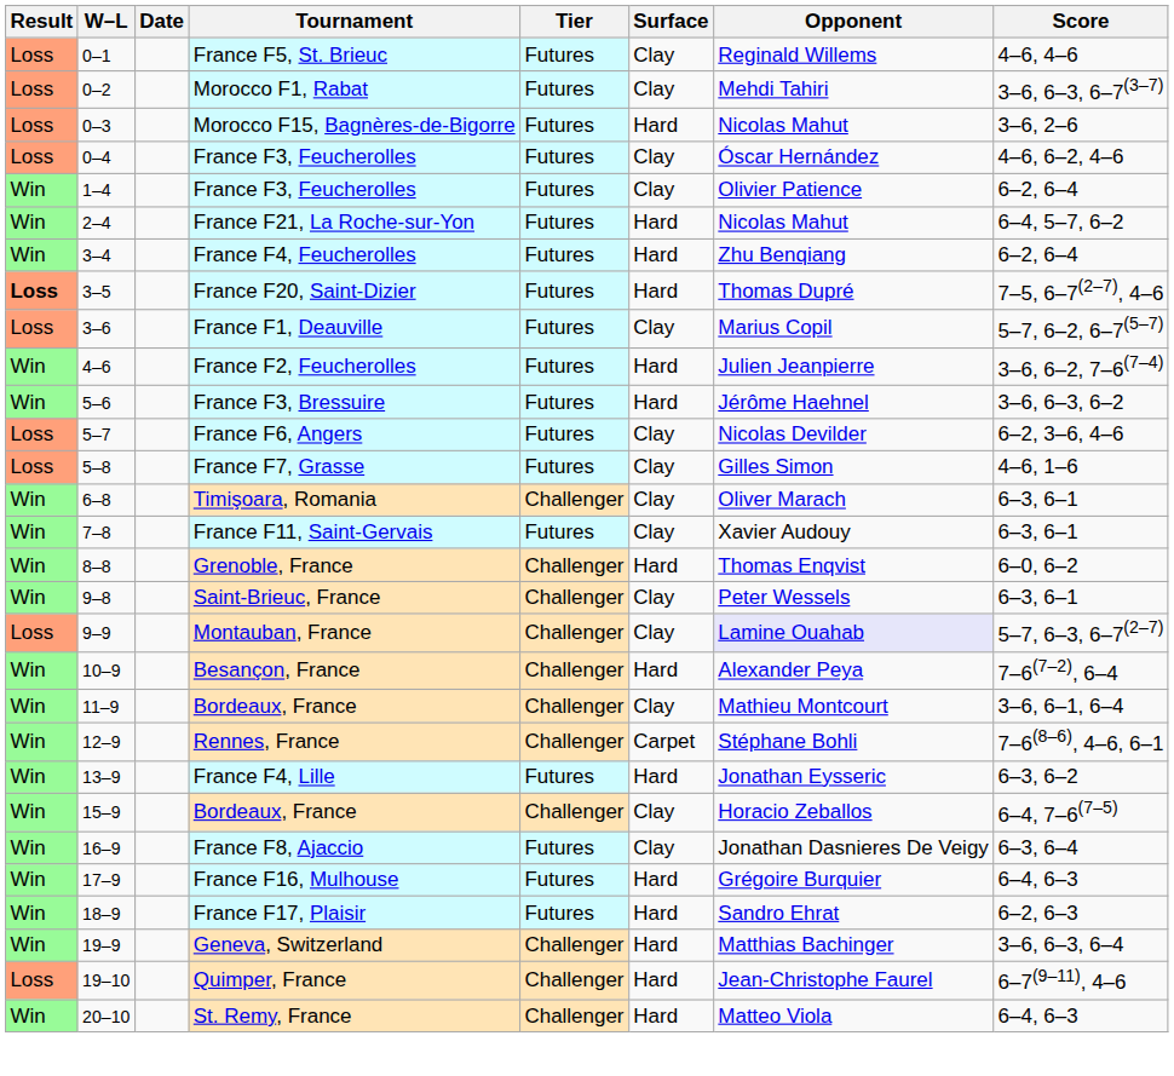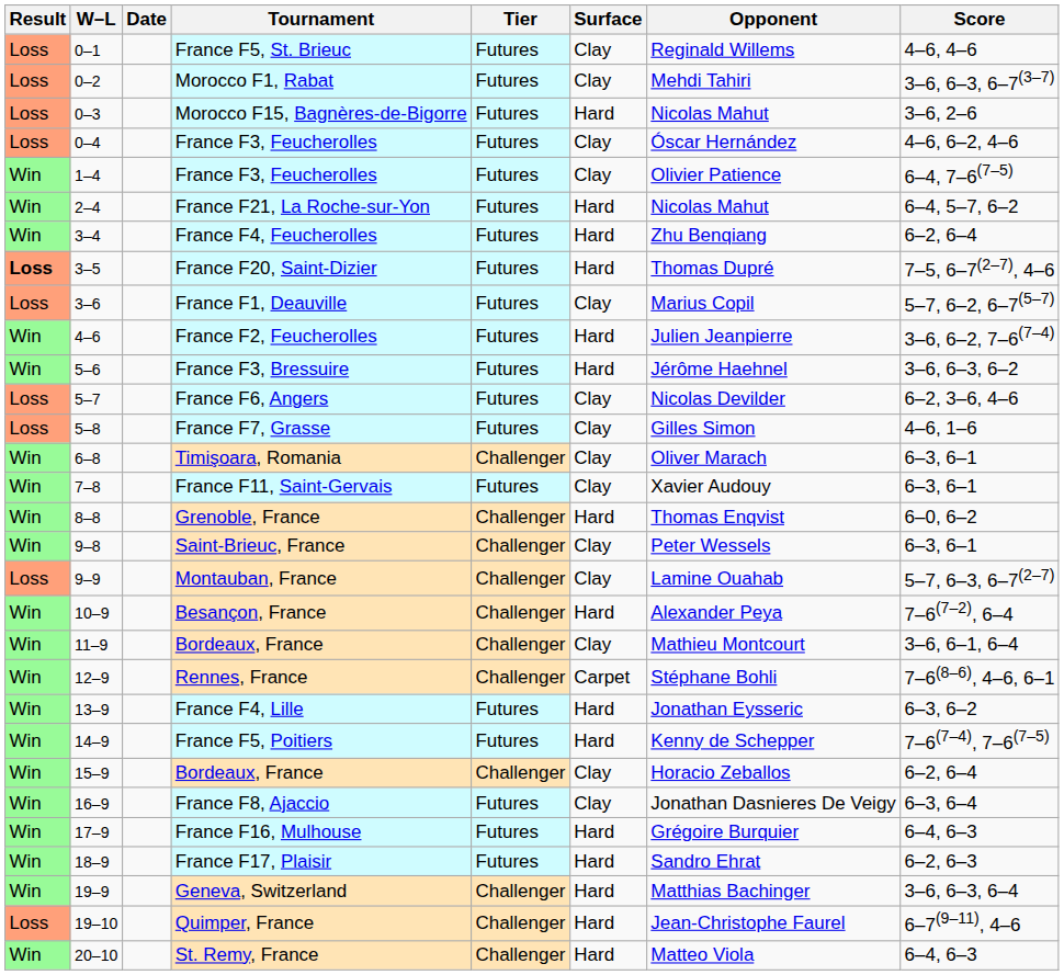1–4 / France F3, Feucherolles | Score: 6–2, 6–4 -> 6–4, 7–6(7–5)
Montauban, France | Opponent: lavender background -> no background
+ row: Win | 14–9 | France F5, Poitiers | Futures | Hard | Kenny de Schepper | 7–6(7–4), 7–6(7–5)
15–9 / Bordeaux, France | Score: 6–4, 7–6(7–5) -> 6–2, 6–4
